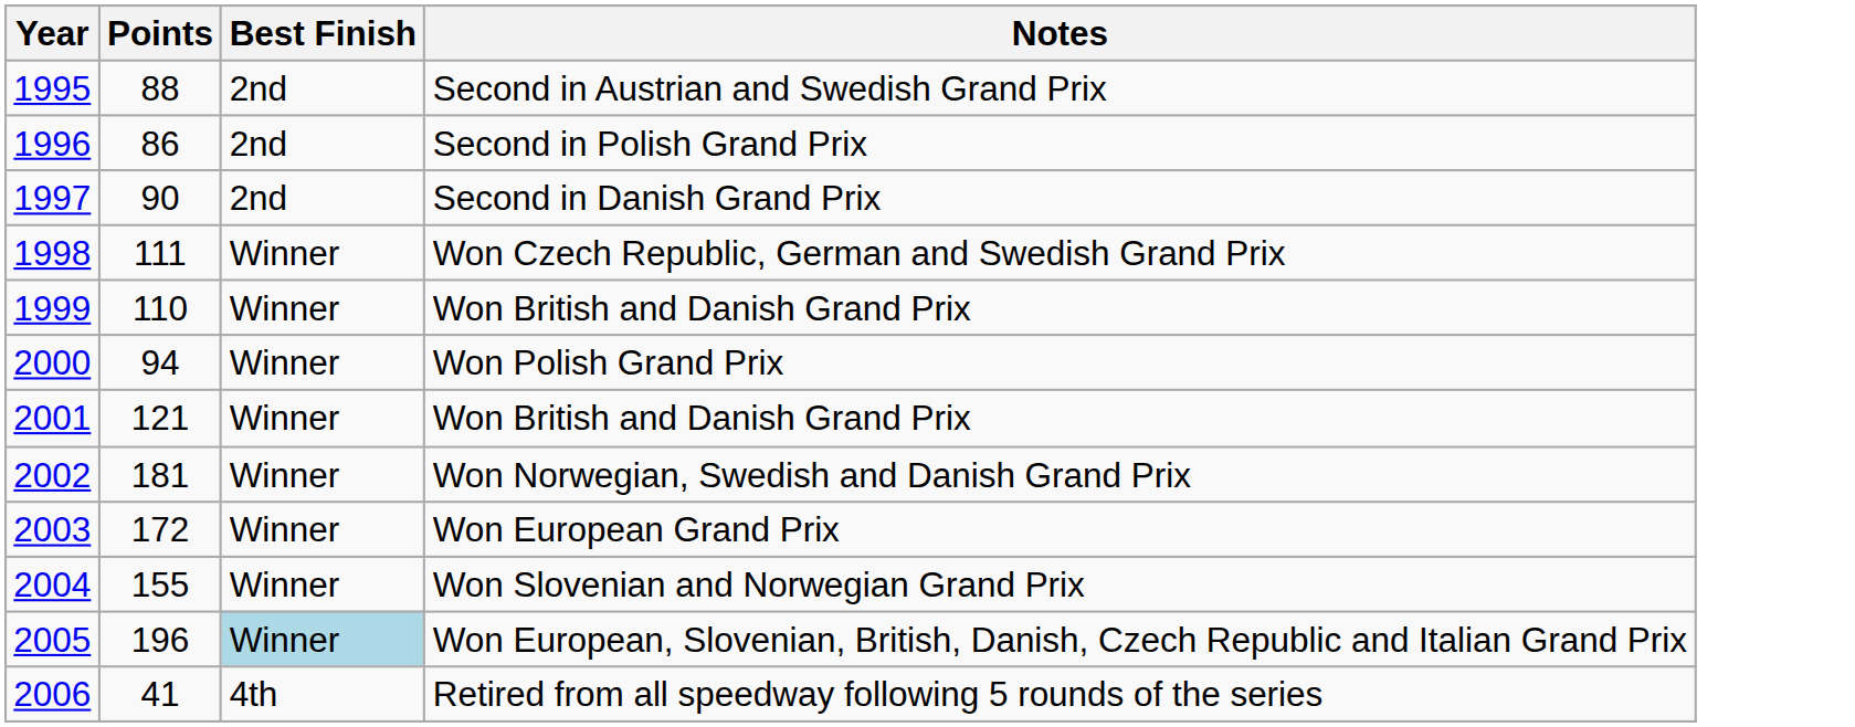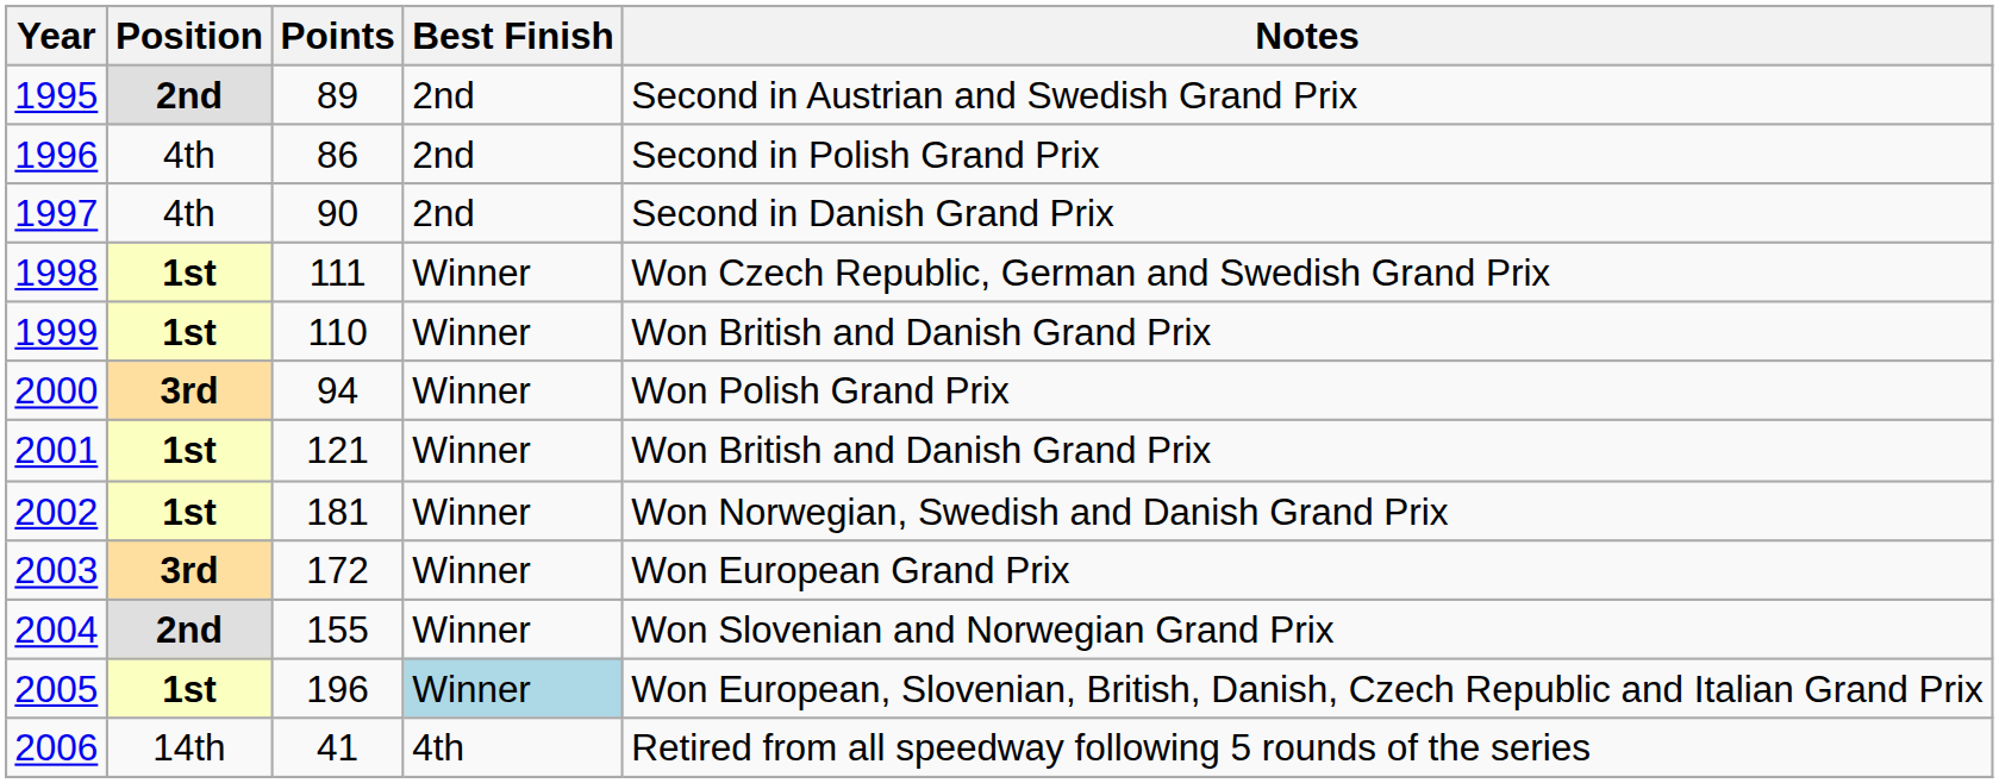+ column: Position | 2nd | 4th | 4th | 1st | 1st | 3rd | 1st | 1st | 3rd | 2nd | 1st | 14th
1995 | Points: 88 -> 89
